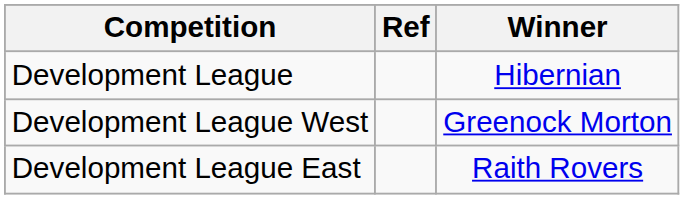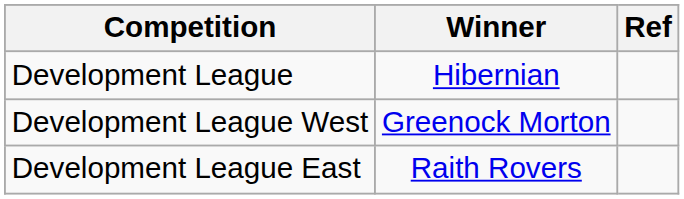columns swapped: Winner <-> Ref
